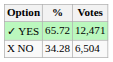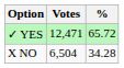columns swapped: Votes <-> %
